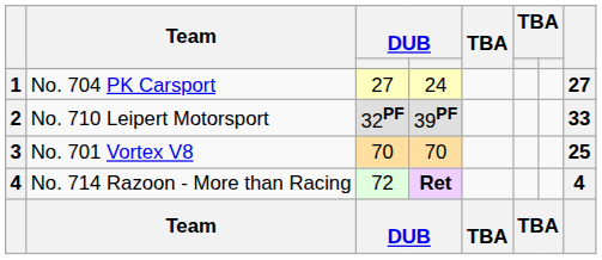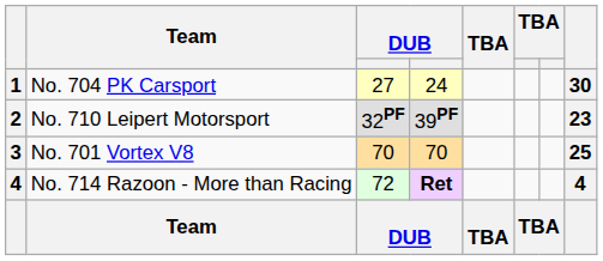No. 704 PK Carsport | column 8: 27 -> 30
No. 710 Leipert Motorsport | column 8: 33 -> 23
